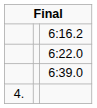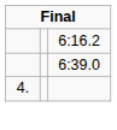- row: 6:22.0
